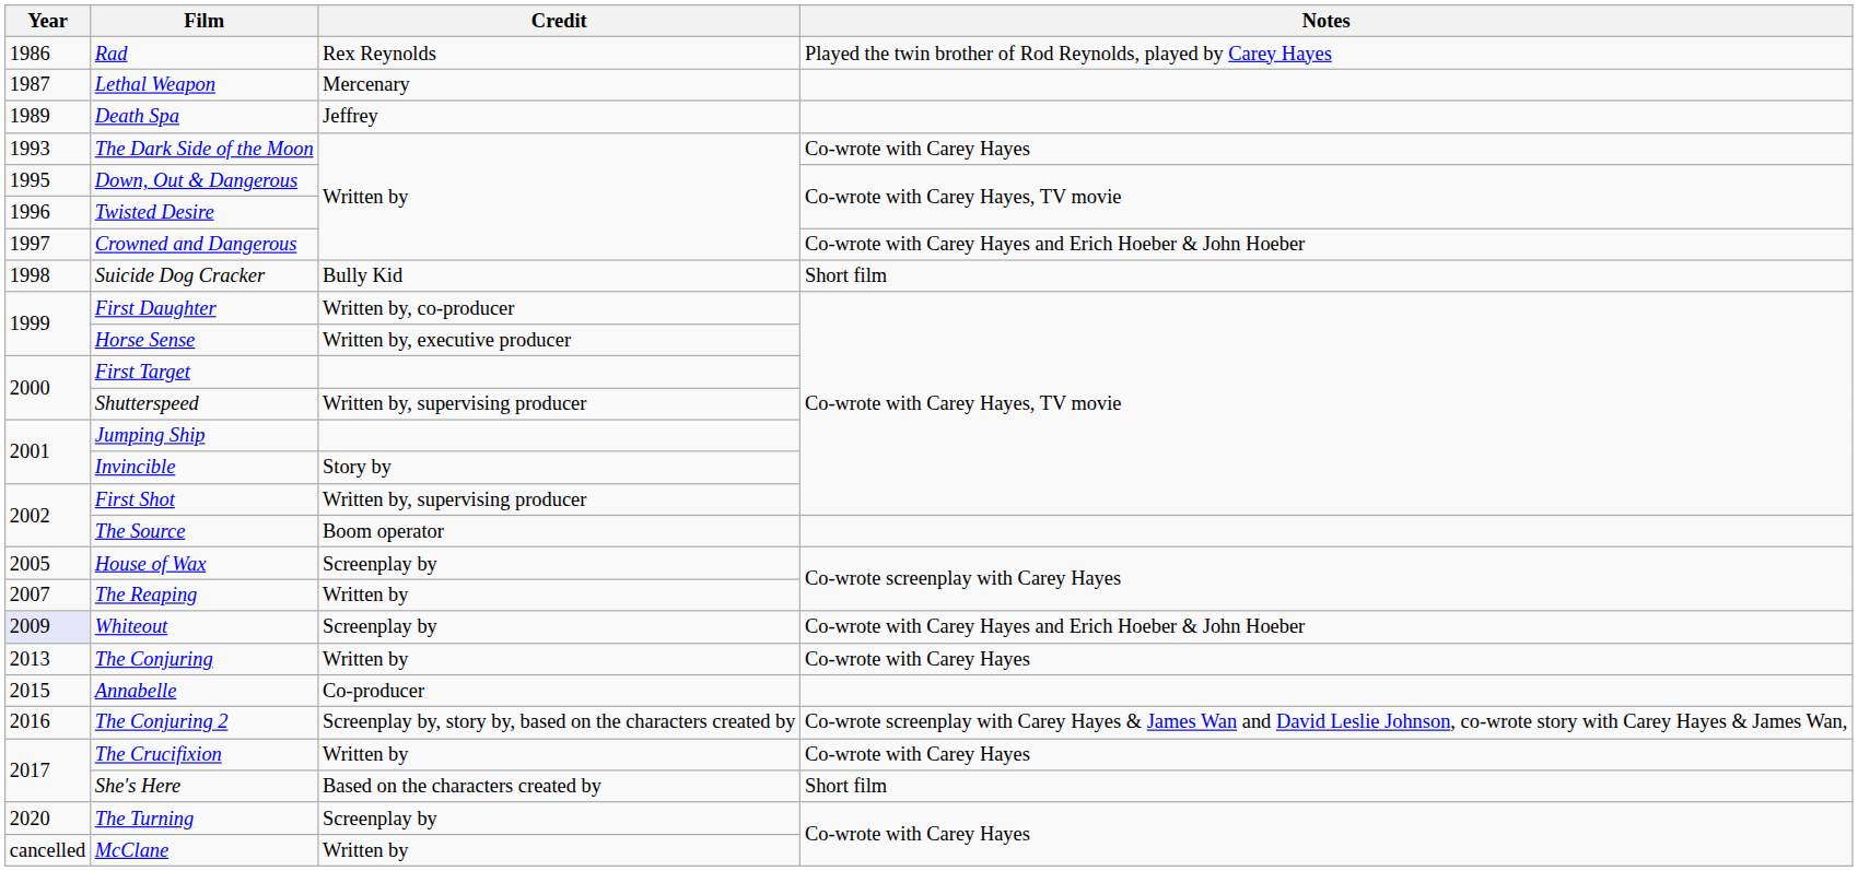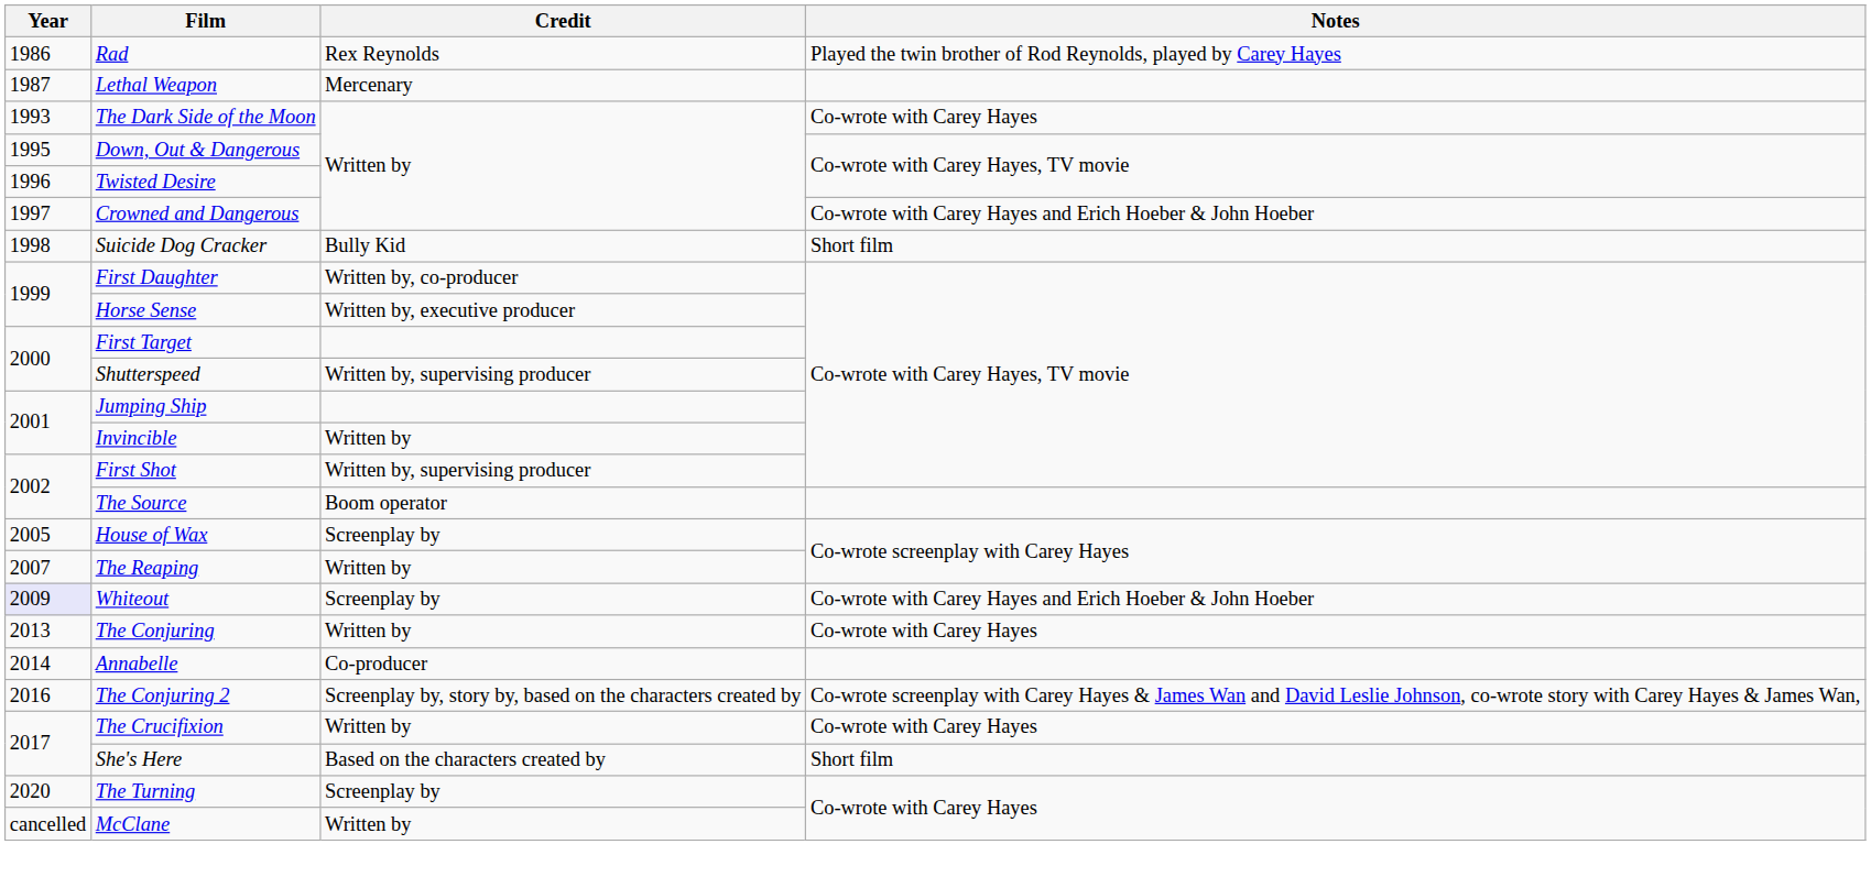- row: 1989 | Death Spa | Jeffrey
Invincible | Credit: Story by -> Written by
Annabelle | Year: 2015 -> 2014
